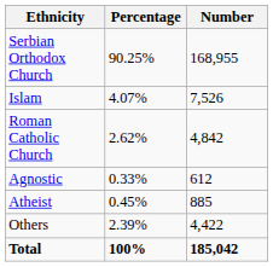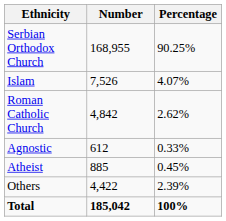columns swapped: Number <-> Percentage
